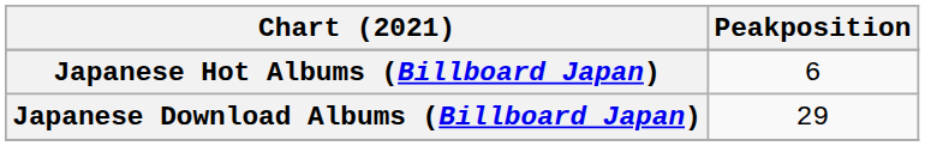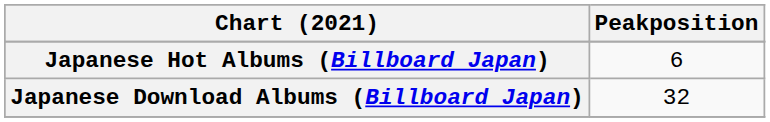Japanese Download Albums (Billboard Japan) | Peakposition: 29 -> 32
